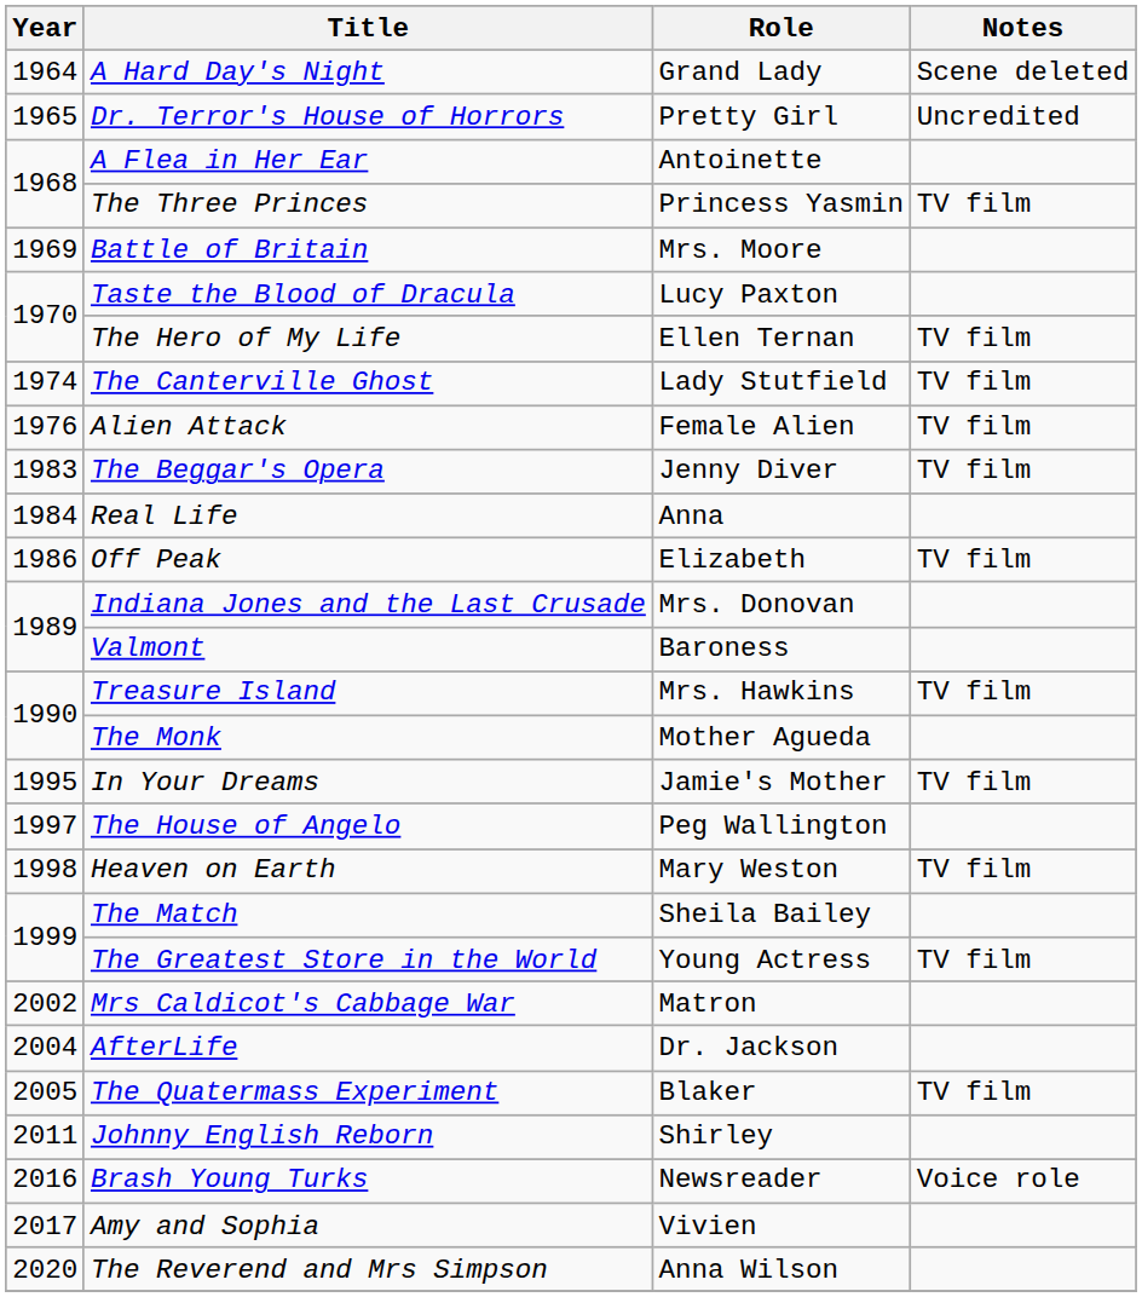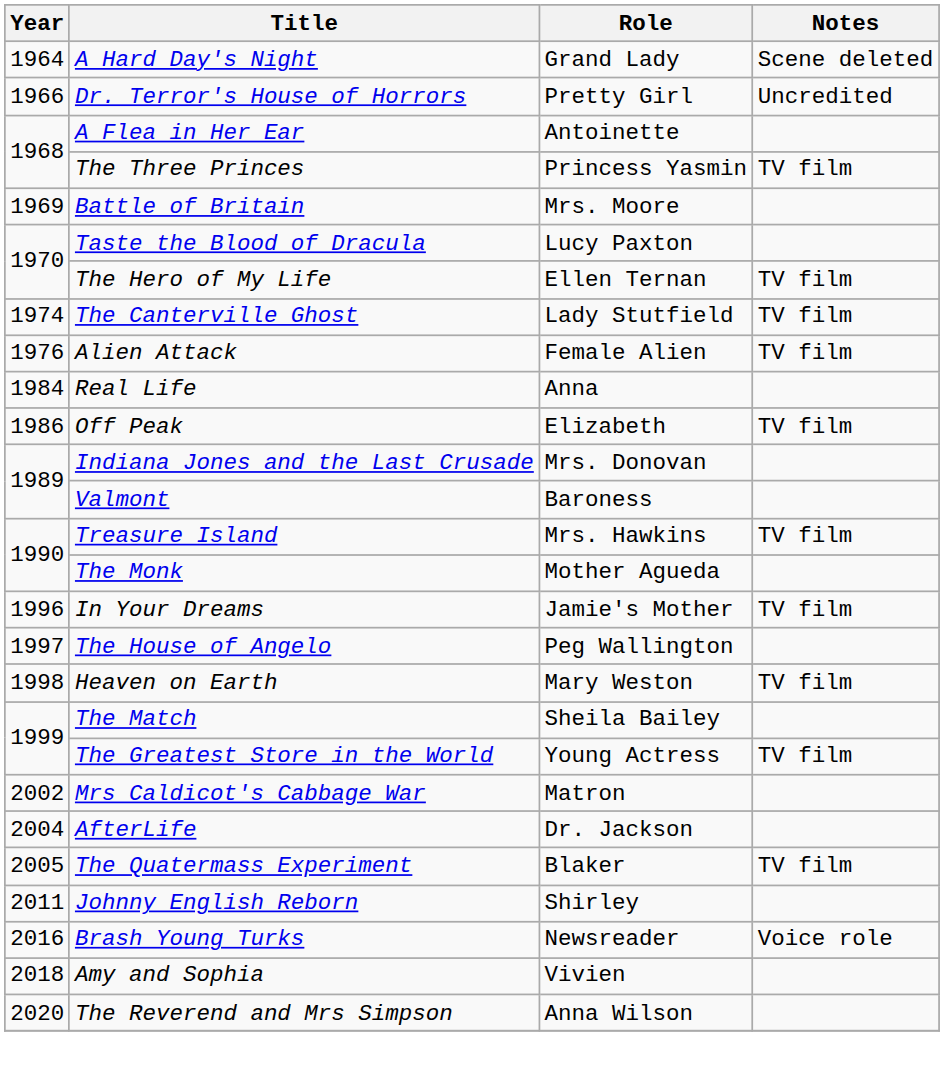Dr. Terror's House of Horrors | Year: 1965 -> 1966
- row: 1983 | The Beggar's Opera | Jenny Diver | TV film
In Your Dreams | Year: 1995 -> 1996
Amy and Sophia | Year: 2017 -> 2018
